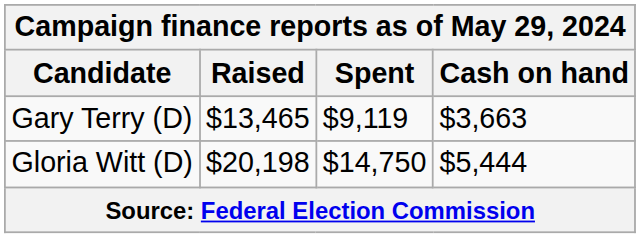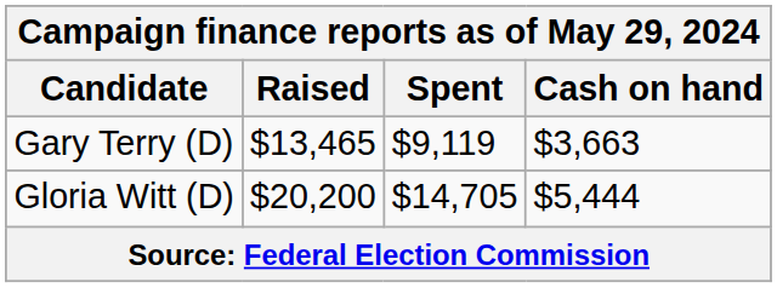Gloria Witt (D) | Raised: $20,198 -> $20,200
Gloria Witt (D) | Spent: $14,750 -> $14,705
